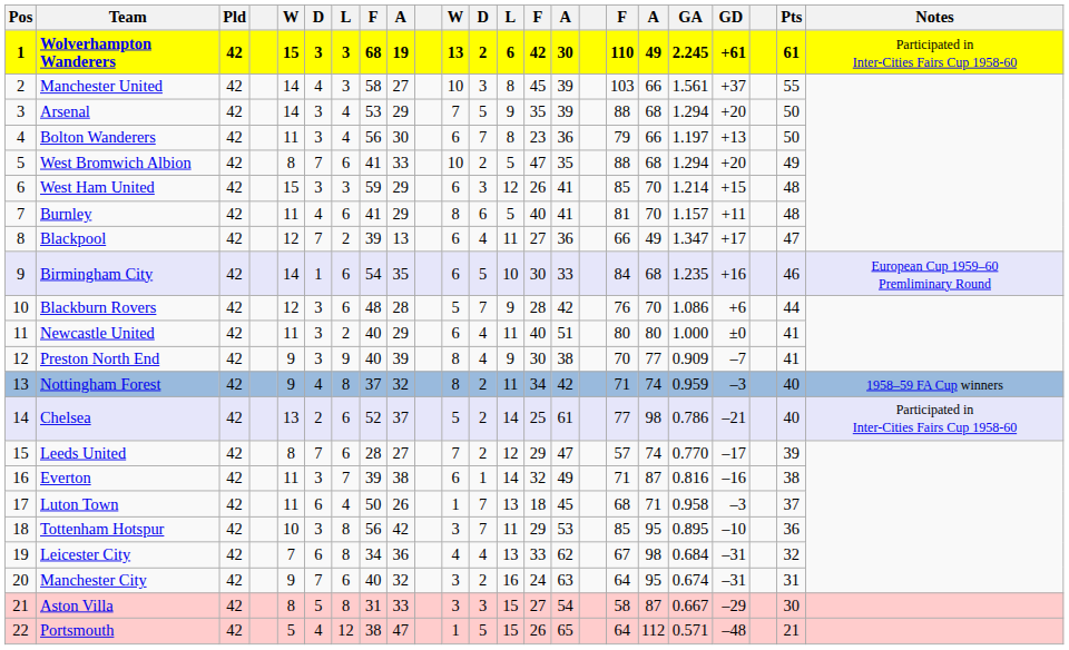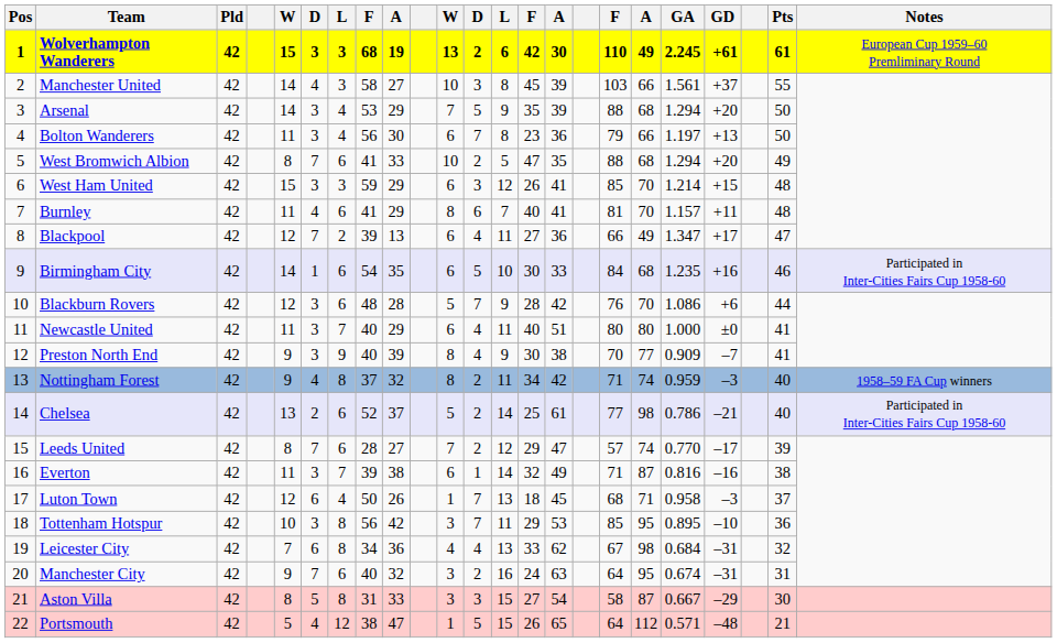Wolverhampton Wanderers | Notes: Participated in Inter-Cities Fairs Cup 1958-60 -> European Cup 1959–60 Premliminary Round
Burnley | column 13: 5 -> 7
Birmingham City | Notes: European Cup 1959–60 Premliminary Round -> Participated in Inter-Cities Fairs Cup 1958-60
Newcastle United | column 7: 2 -> 7
Luton Town | column 5: 11 -> 12
